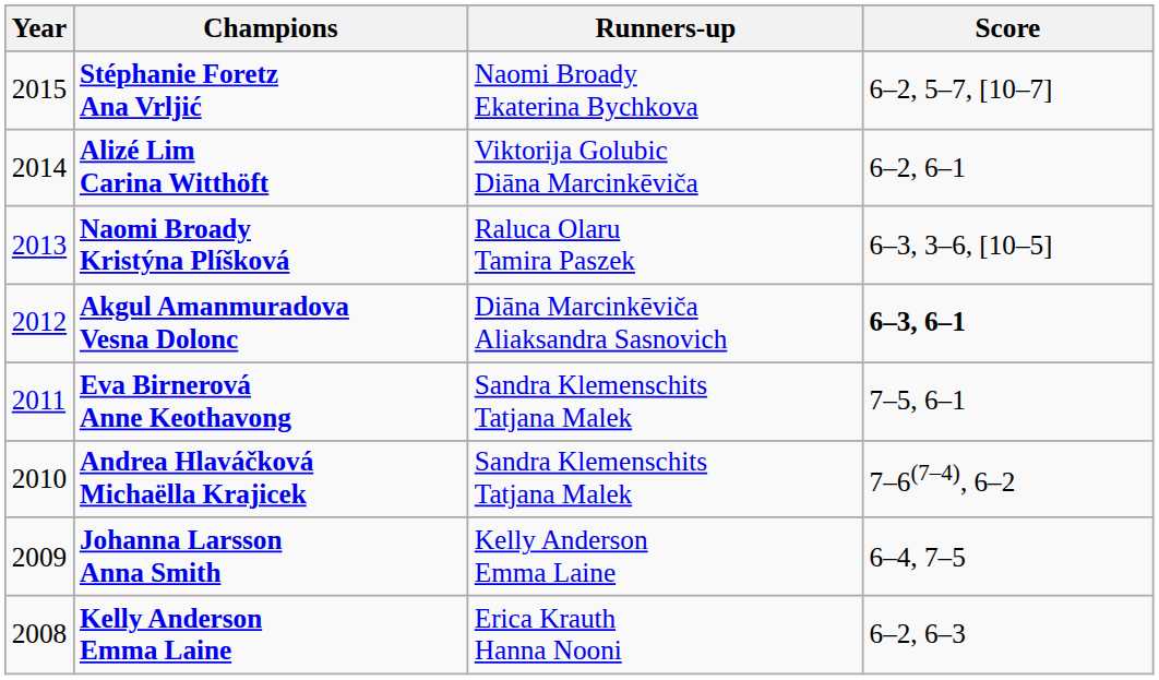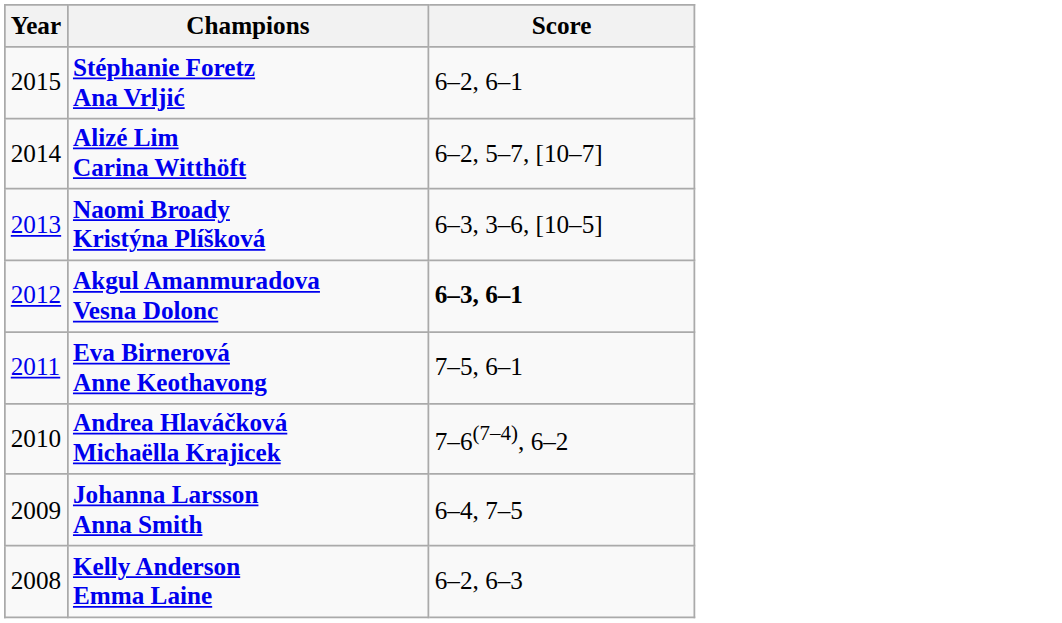- column: Runners-up | Naomi Broady Ekaterina Bychkova | Viktorija Golubic Diāna Marcinkēviča | Raluca Olaru Tamira Paszek | Diāna Marcinkēviča Aliaksandra Sasnovich | Sandra Klemenschits Tatjana Malek | Sandra Klemenschits Tatjana Malek | Kelly Anderson Emma Laine | Erica Krauth Hanna Nooni
Stéphanie Foretz Ana Vrljić | Score: 6–2, 5–7, [10–7] -> 6–2, 6–1
Alizé Lim Carina Witthöft | Score: 6–2, 6–1 -> 6–2, 5–7, [10–7]
